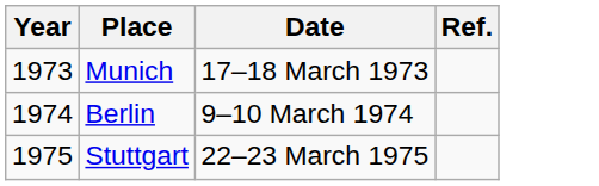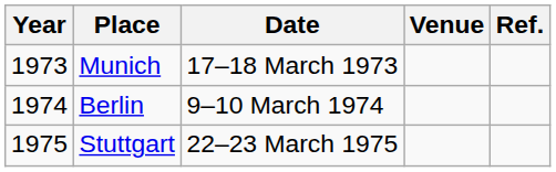+ column: Venue
